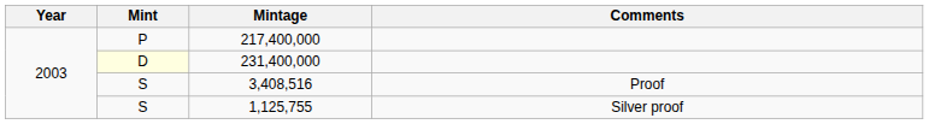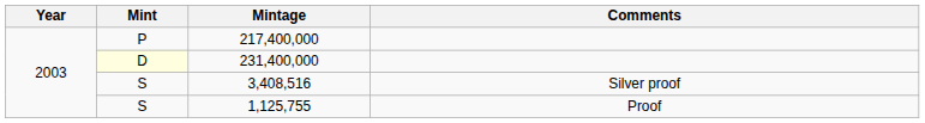3,408,516 | Comments: Proof -> Silver proof
1,125,755 | Comments: Silver proof -> Proof
